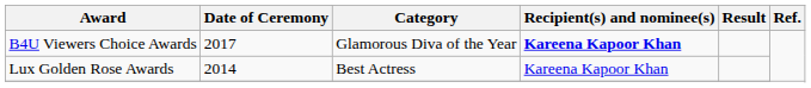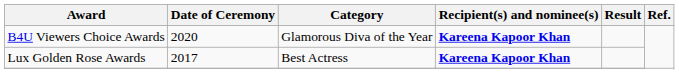B4U Viewers Choice Awards | Date of Ceremony: 2017 -> 2020
Lux Golden Rose Awards | Date of Ceremony: 2014 -> 2017
Lux Golden Rose Awards | Recipient(s) and nominee(s): normal -> bold
